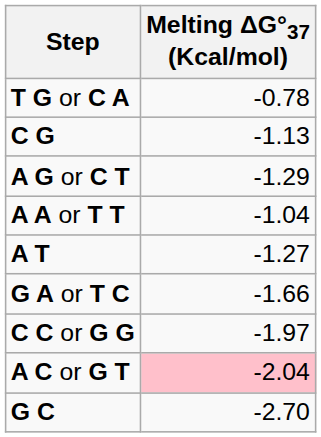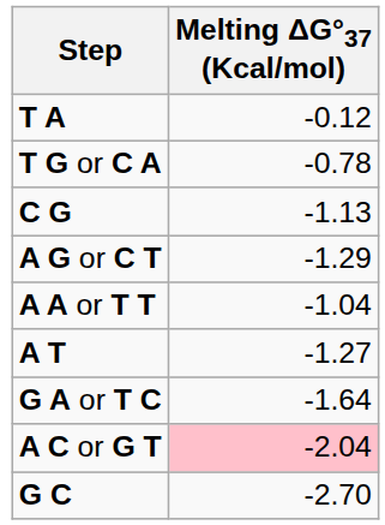+ row: T A | -0.12
G A or T C | Melting ΔG°37 (Kcal/mol): -1.66 -> -1.64
- row: C C or G G | -1.97
